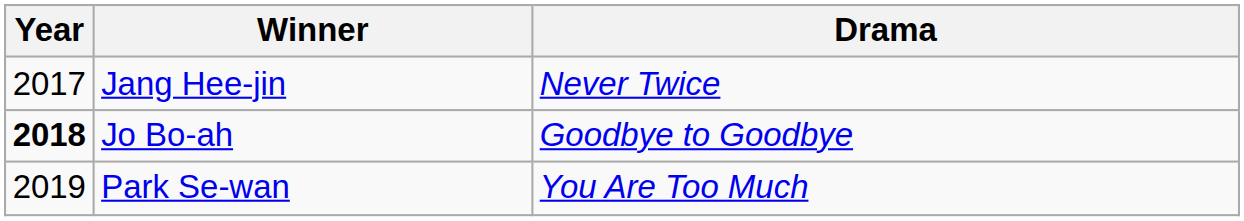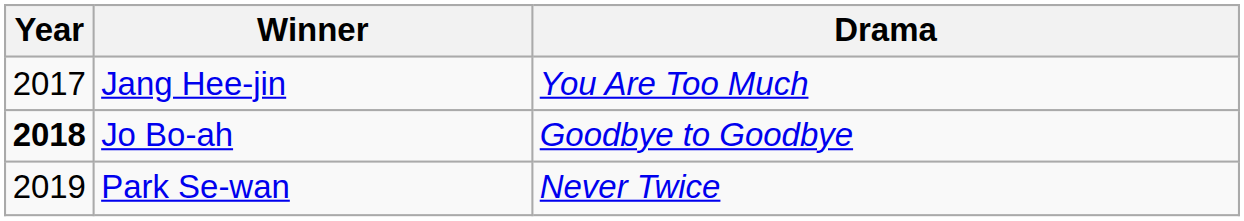Jang Hee-jin | Drama: Never Twice -> You Are Too Much
Park Se-wan | Drama: You Are Too Much -> Never Twice
